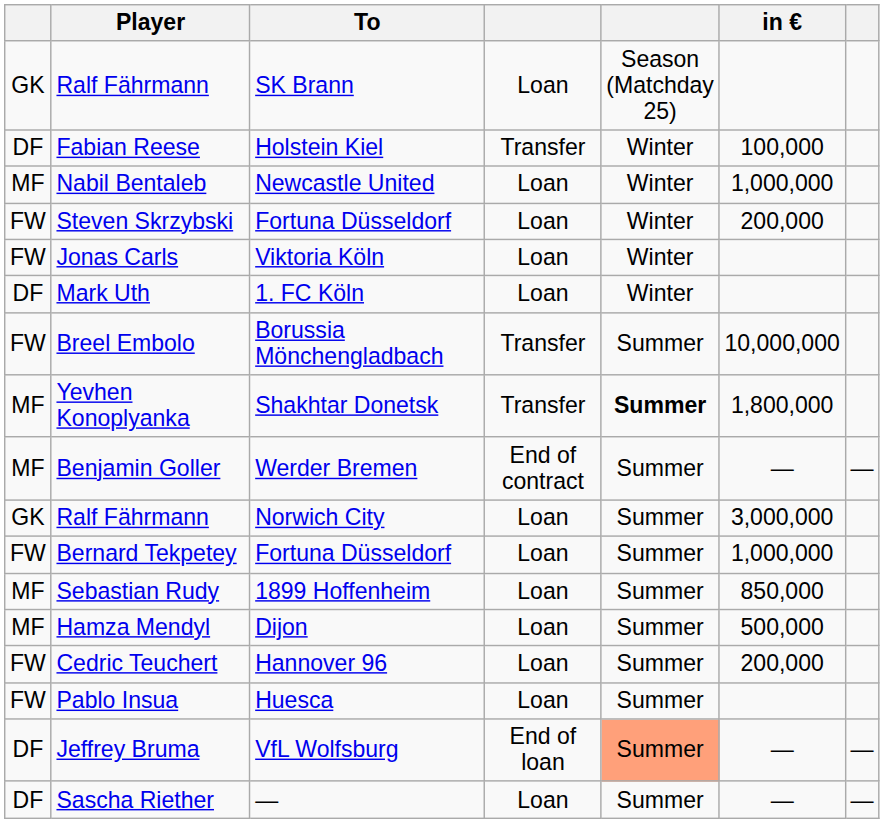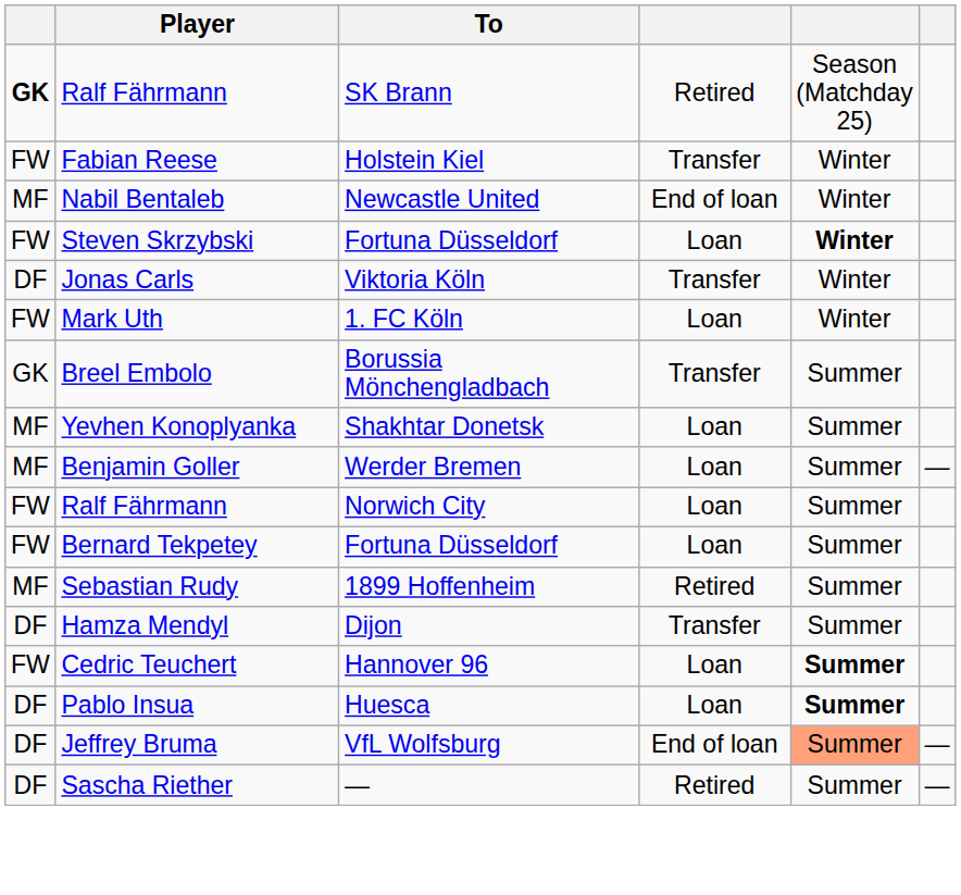- column: in € | 100,000 | 1,000,000 | 200,000 | 10,000,000 | 1,800,000 | — | 3,000,000 | 1,000,000 | 850,000 | 500,000 | 200,000 | — | —
Ralf Fährmann / SK Brann | column 1: normal -> bold
Ralf Fährmann / SK Brann | column 4: Loan -> Retired
Fabian Reese | column 1: DF -> FW
Nabil Bentaleb | column 4: Loan -> End of loan
Steven Skrzybski | column 5: normal -> bold
Jonas Carls | column 1: FW -> DF
Jonas Carls | column 4: Loan -> Transfer
Mark Uth | column 1: DF -> FW
Breel Embolo | column 1: FW -> GK
Yevhen Konoplyanka | column 4: Transfer -> Loan
Yevhen Konoplyanka | column 5: bold -> normal
Benjamin Goller | column 4: End of contract -> Loan
Ralf Fährmann / Norwich City | column 1: GK -> FW
Sebastian Rudy | column 4: Loan -> Retired
Hamza Mendyl | column 1: MF -> DF
Hamza Mendyl | column 4: Loan -> Transfer
Cedric Teuchert | column 5: normal -> bold
Pablo Insua | column 1: FW -> DF
Pablo Insua | column 5: normal -> bold
Sascha Riether | column 4: Loan -> Retired
